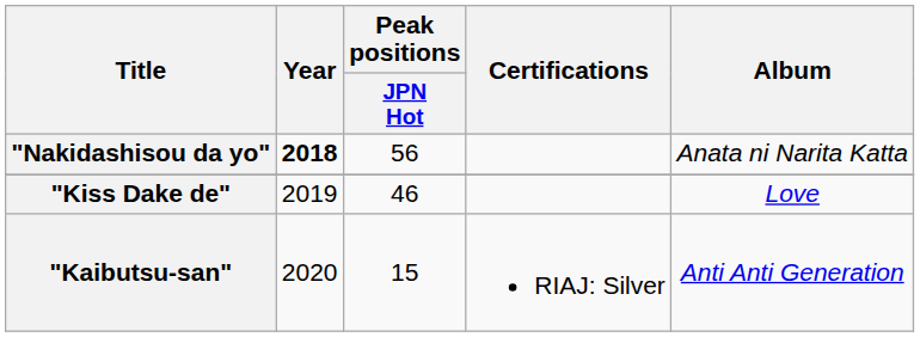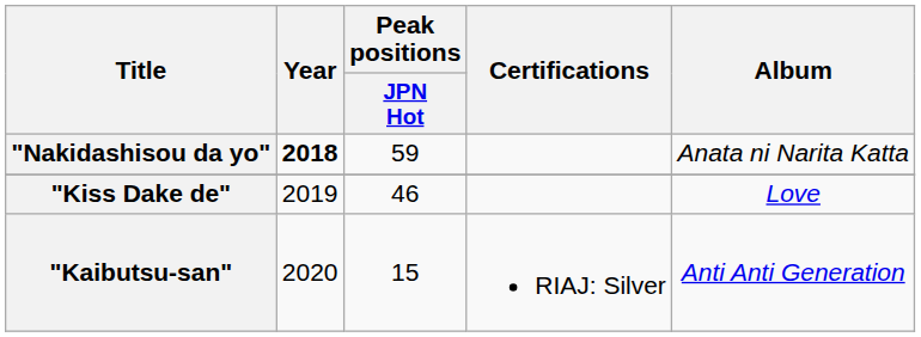"Nakidashisou da yo" | Peak positions / JPN Hot: 56 -> 59
